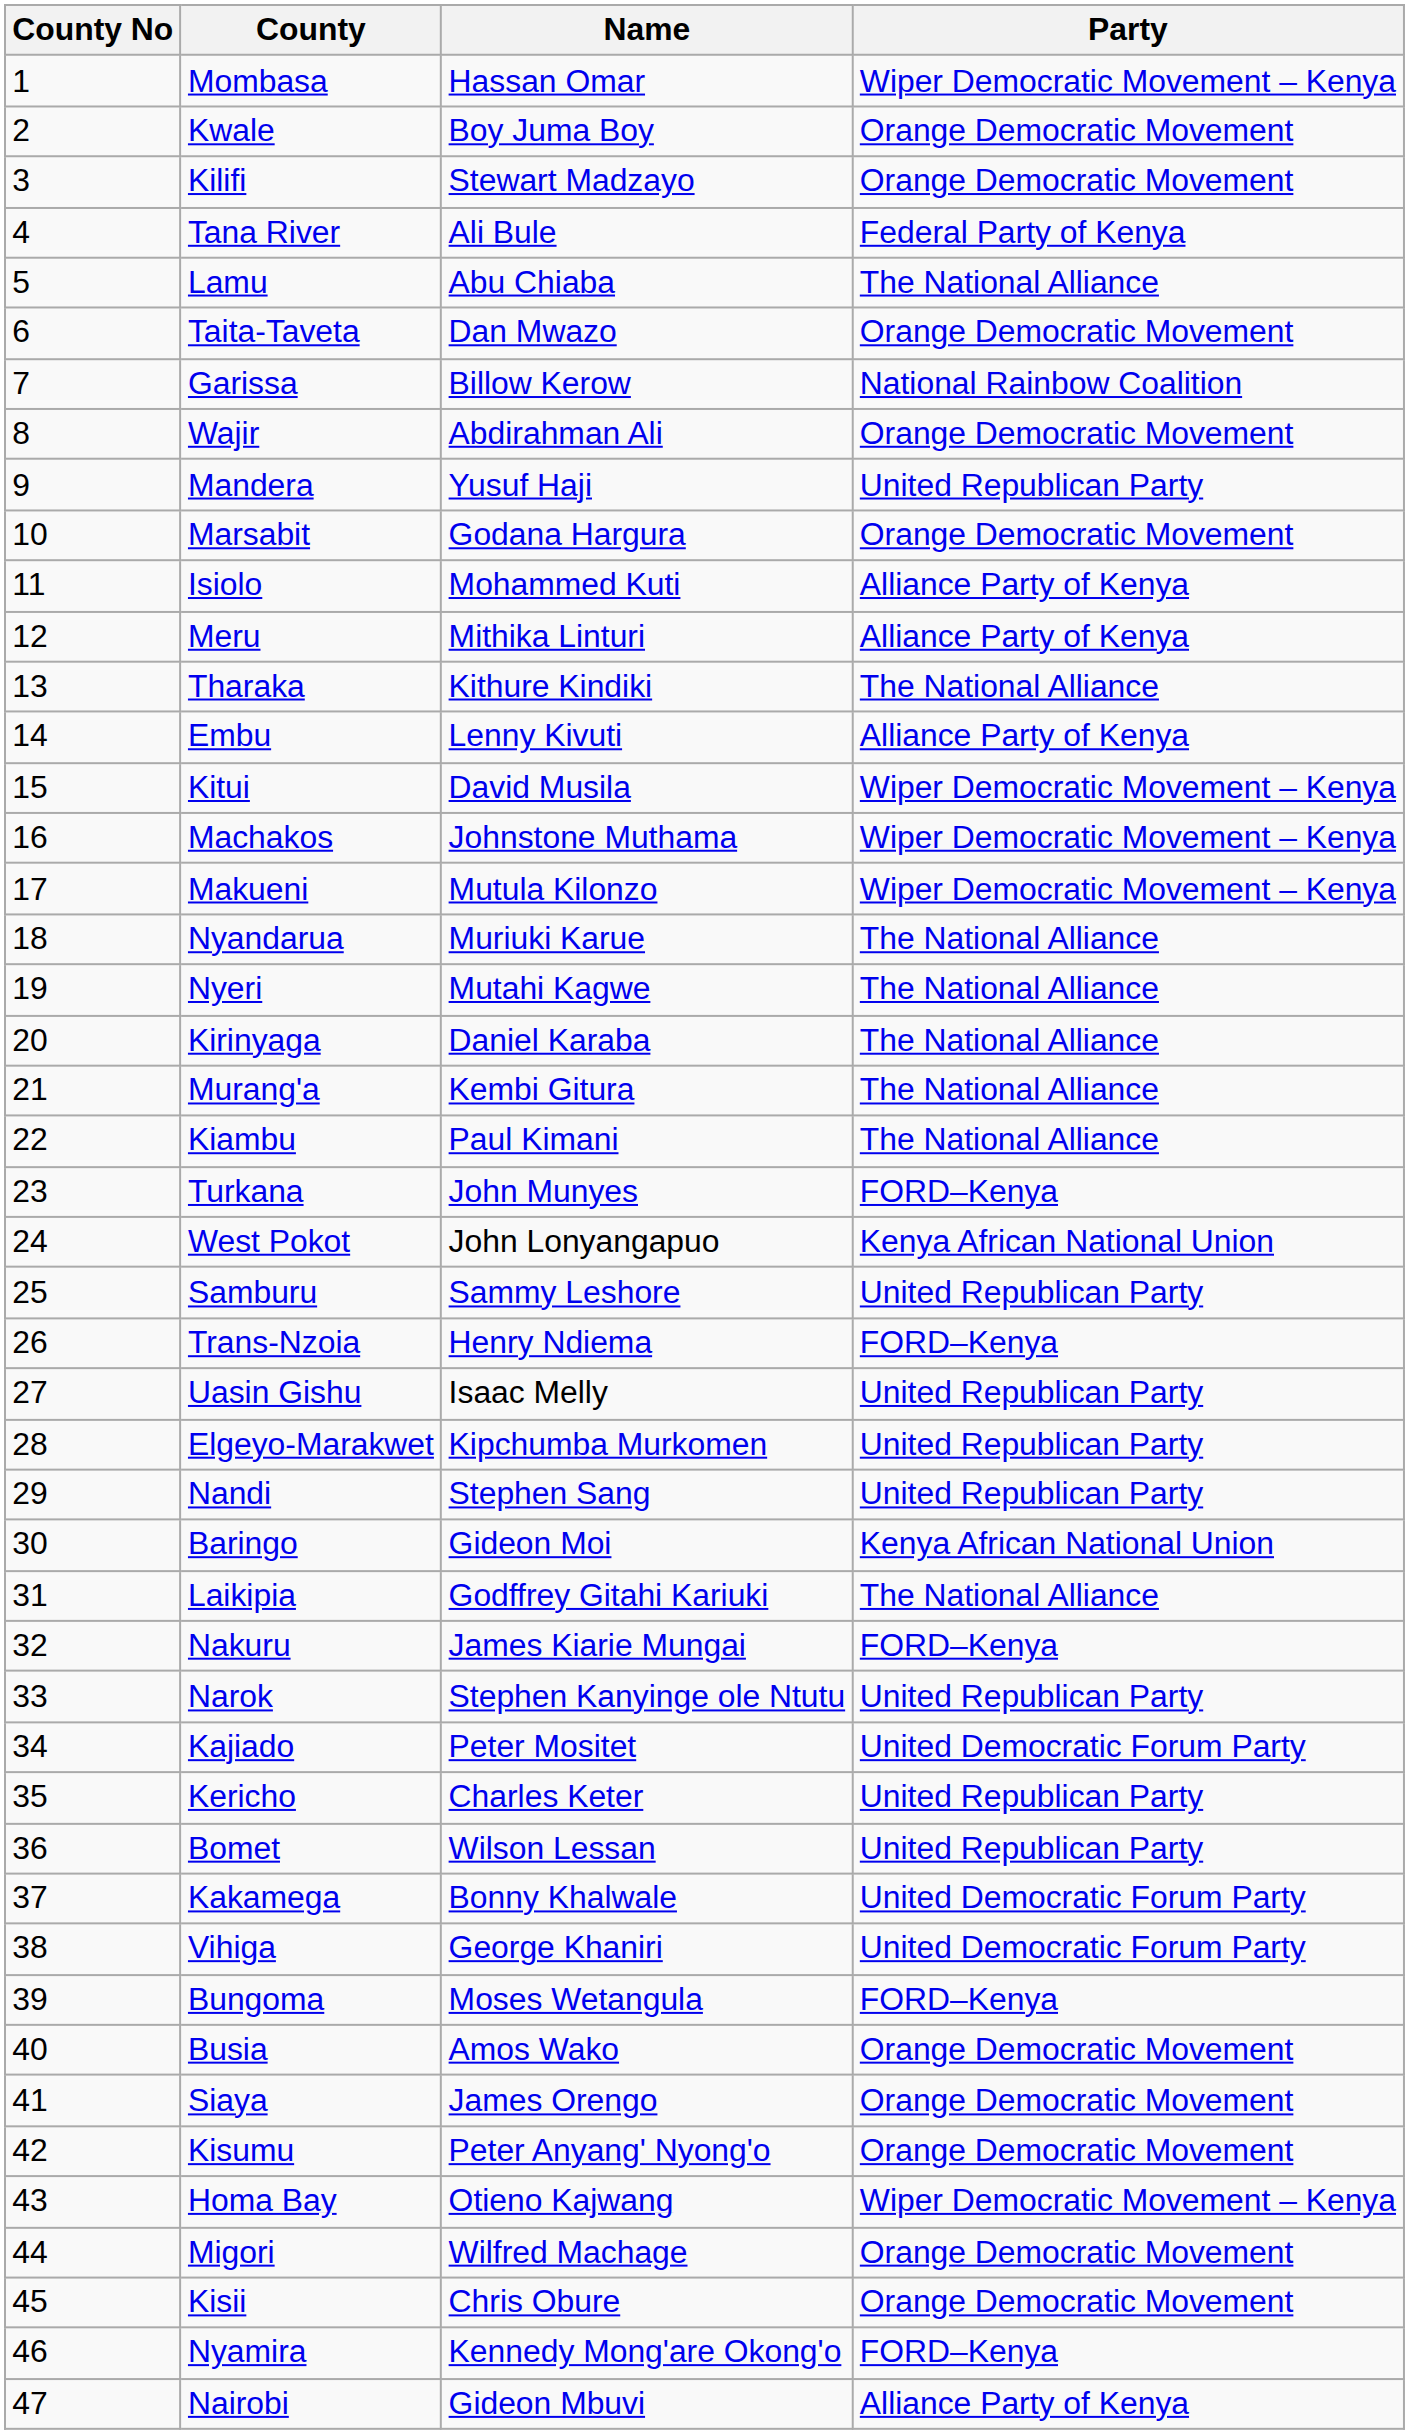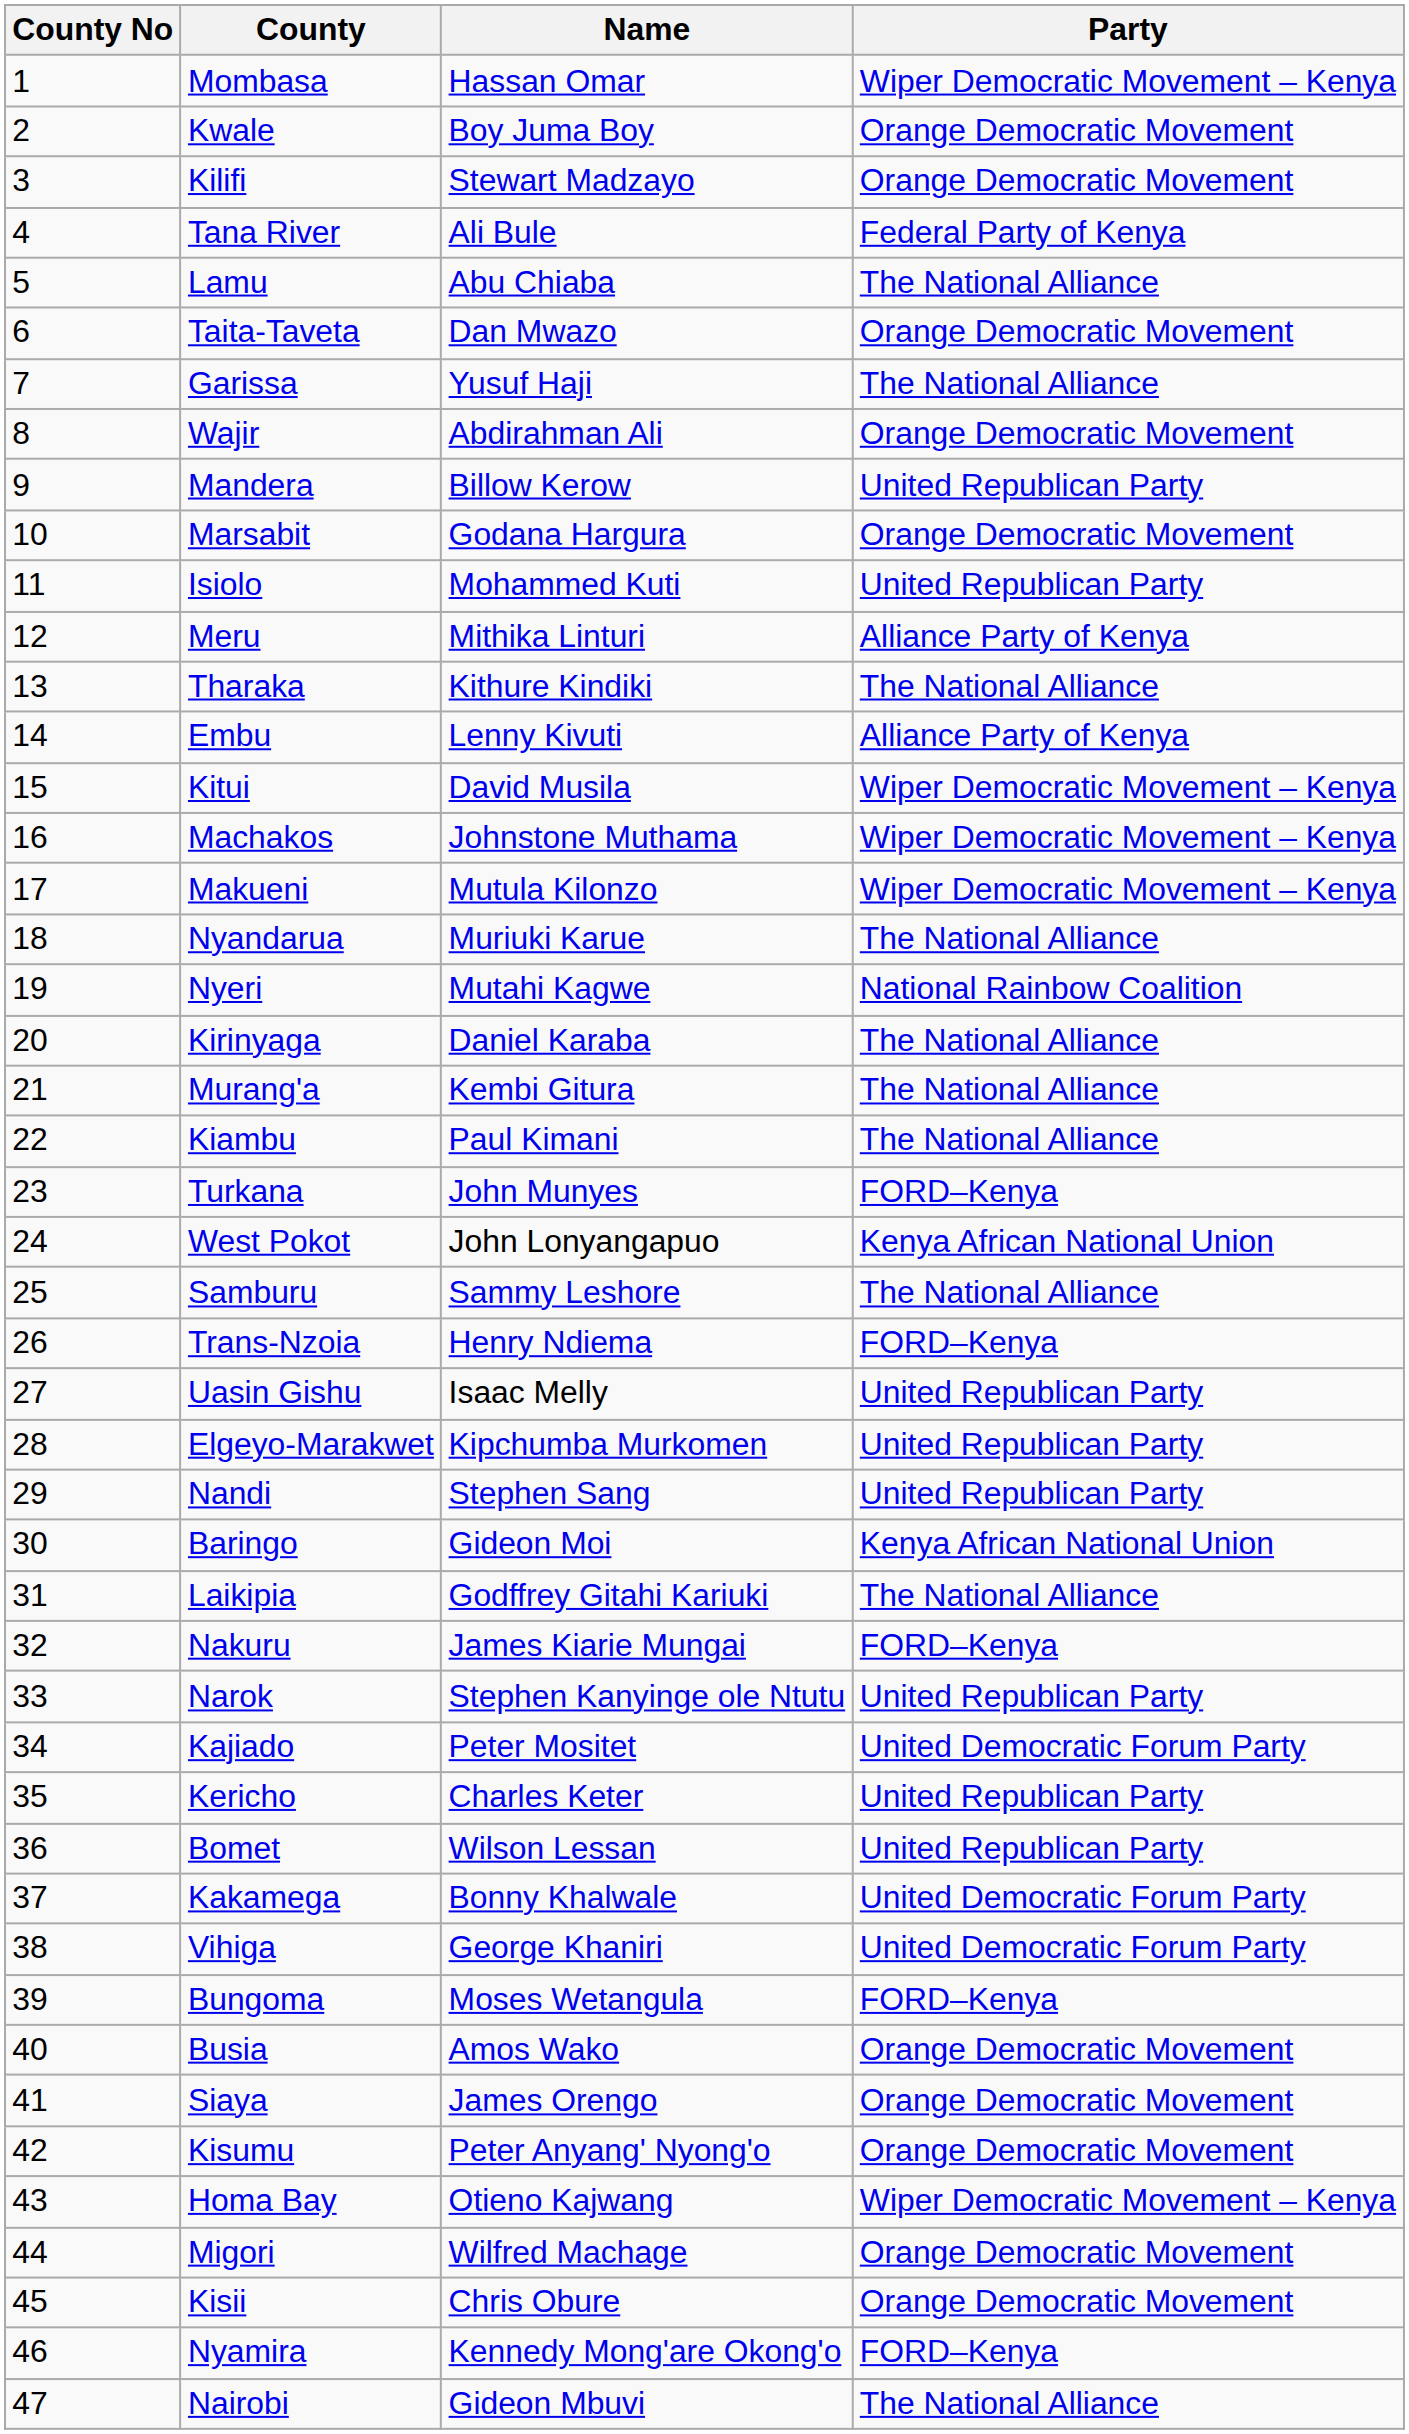Garissa | Name: Billow Kerow -> Yusuf Haji
Garissa | Party: National Rainbow Coalition -> The National Alliance
Mandera | Name: Yusuf Haji -> Billow Kerow
Isiolo | Party: Alliance Party of Kenya -> United Republican Party
Nyeri | Party: The National Alliance -> National Rainbow Coalition
Samburu | Party: United Republican Party -> The National Alliance
Nairobi | Party: Alliance Party of Kenya -> The National Alliance
